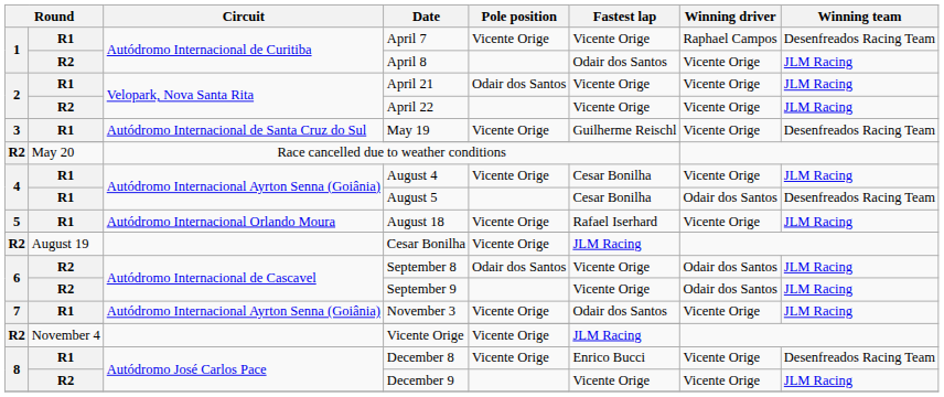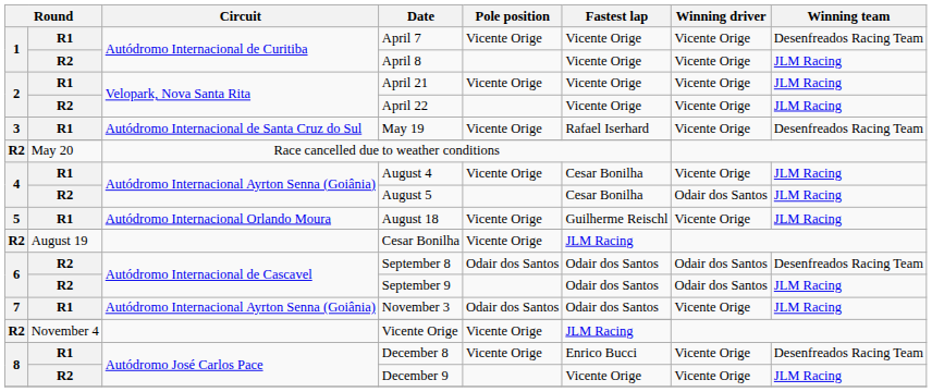April 7 | Winning driver: Raphael Campos -> Vicente Orige
April 8 | Fastest lap: Odair dos Santos -> Vicente Orige
April 21 | Pole position: Odair dos Santos -> Vicente Orige
May 19 | Fastest lap: Guilherme Reischl -> Rafael Iserhard
August 5 | column 2: R1 -> R2
August 5 | Winning team: Desenfreados Racing Team -> JLM Racing
August 18 | Fastest lap: Rafael Iserhard -> Guilherme Reischl
September 8 | Fastest lap: Vicente Orige -> Odair dos Santos
September 8 | Winning team: JLM Racing -> Desenfreados Racing Team
September 9 | Fastest lap: Vicente Orige -> Odair dos Santos
November 3 | Pole position: Vicente Orige -> Odair dos Santos
